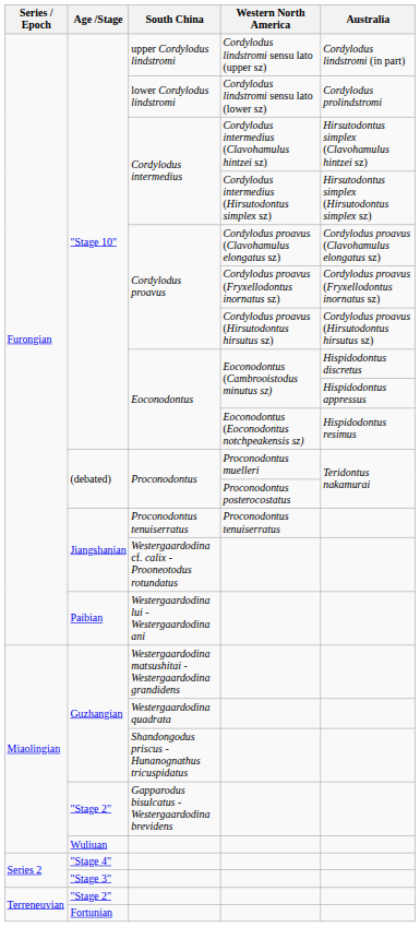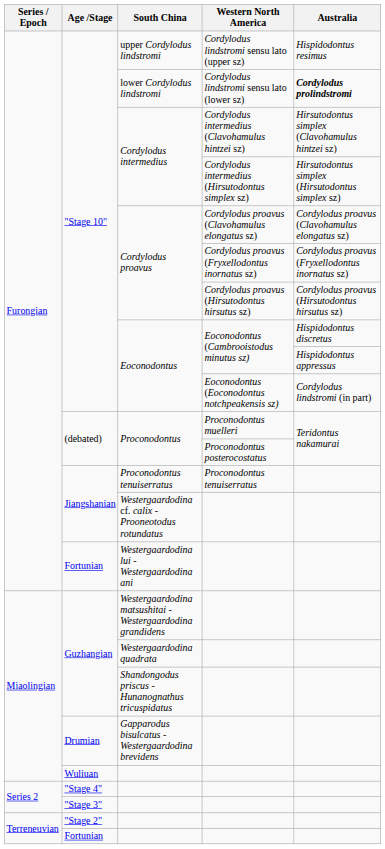upper Cordylodus lindstromi | Australia: Cordylodus lindstromi (in part) -> Hispidodontus resimus
lower Cordylodus lindstromi | Australia: normal -> bold
Eoconodontus / Eoconodontus (Eoconodontus notchpeakensis sz) | Australia: Hispidodontus resimus -> Cordylodus lindstromi (in part)
Westergaardodina lui - Westergaardodina ani | Age /Stage: Paibian -> Fortunian
Gapparodus bisulcatus - Westergaardodina brevidens | Age /Stage: "Stage 2" -> Drumian
